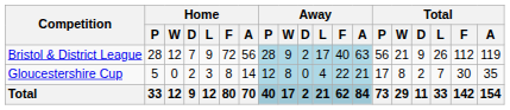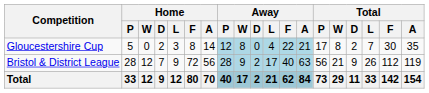rows swapped: Bristol & District League <-> Gloucestershire Cup
